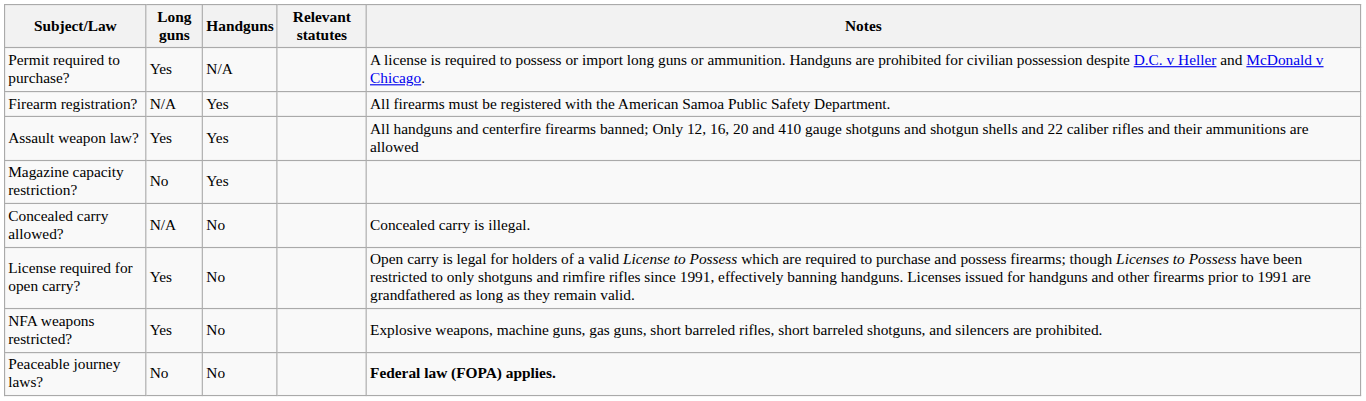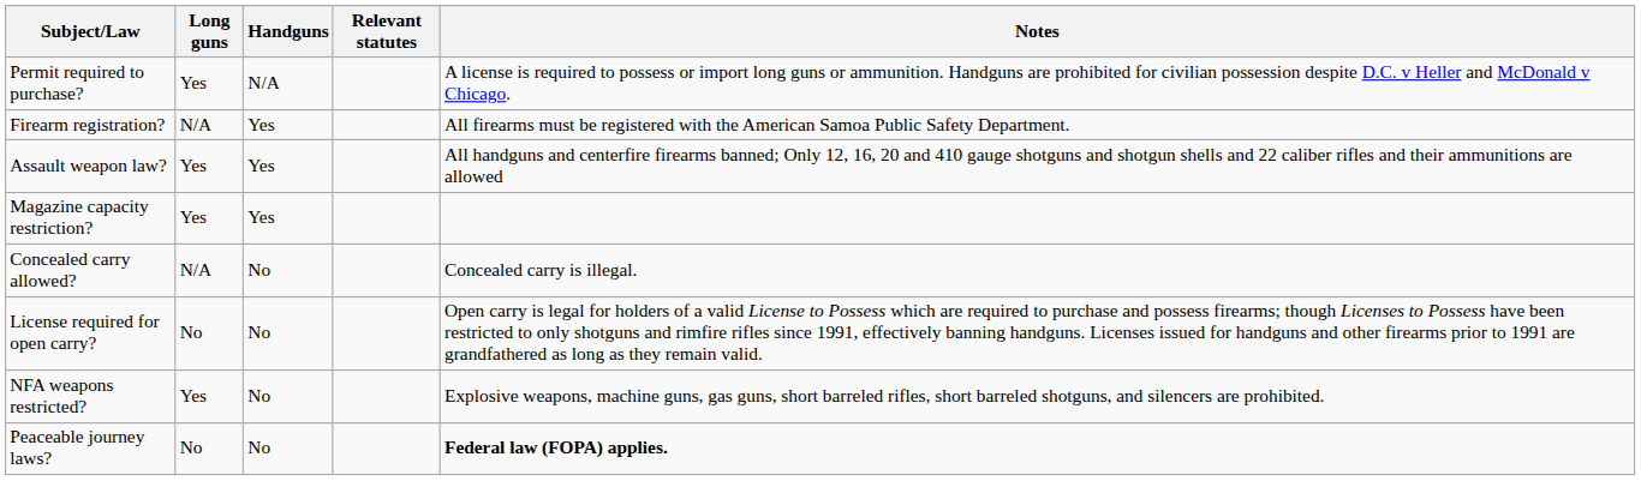Magazine capacity restriction? | Long guns: No -> Yes
License required for open carry? | Long guns: Yes -> No
